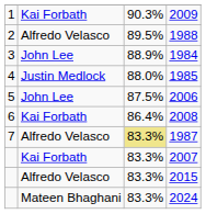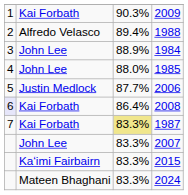1988 | column 3: 89.5% -> 89.4%
1985 | column 2: Justin Medlock -> John Lee
2006 | column 2: John Lee -> Justin Medlock
2006 | column 3: 87.5% -> 87.7%
2008 | column 1: no background -> lavender background
1987 | column 2: Alfredo Velasco -> Kai Forbath
2007 | column 2: Kai Forbath -> John Lee
2015 | column 2: Alfredo Velasco -> Kaʻimi Fairbairn
